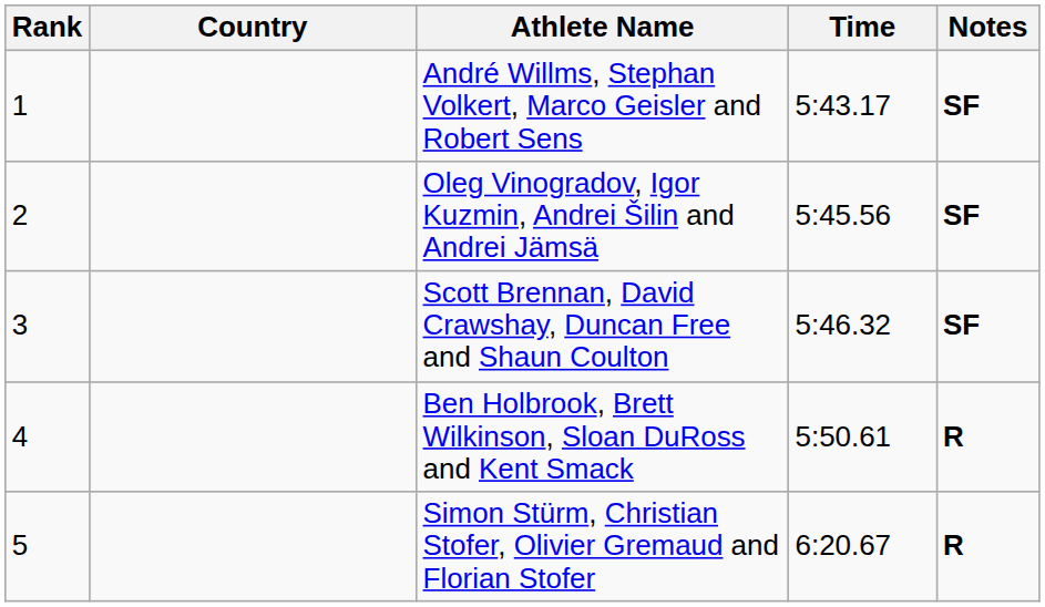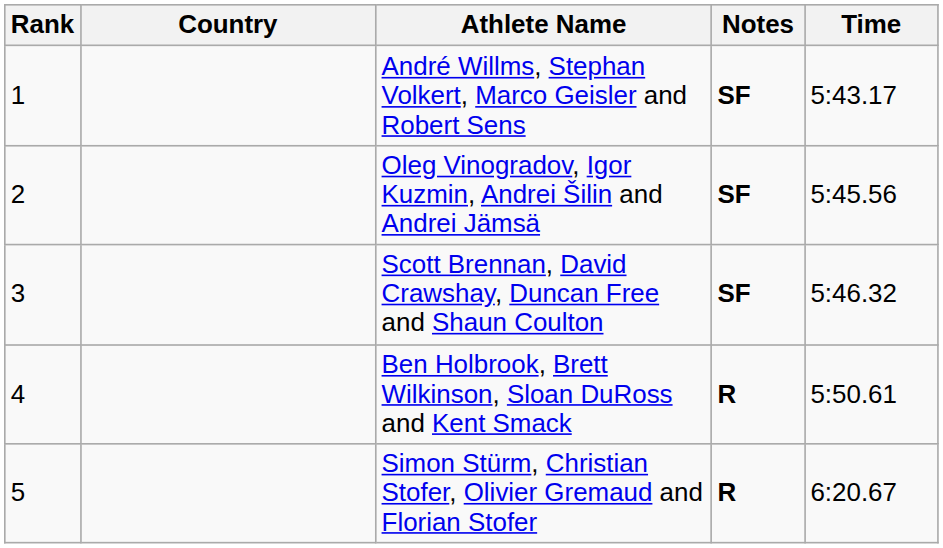columns swapped: Time <-> Notes
